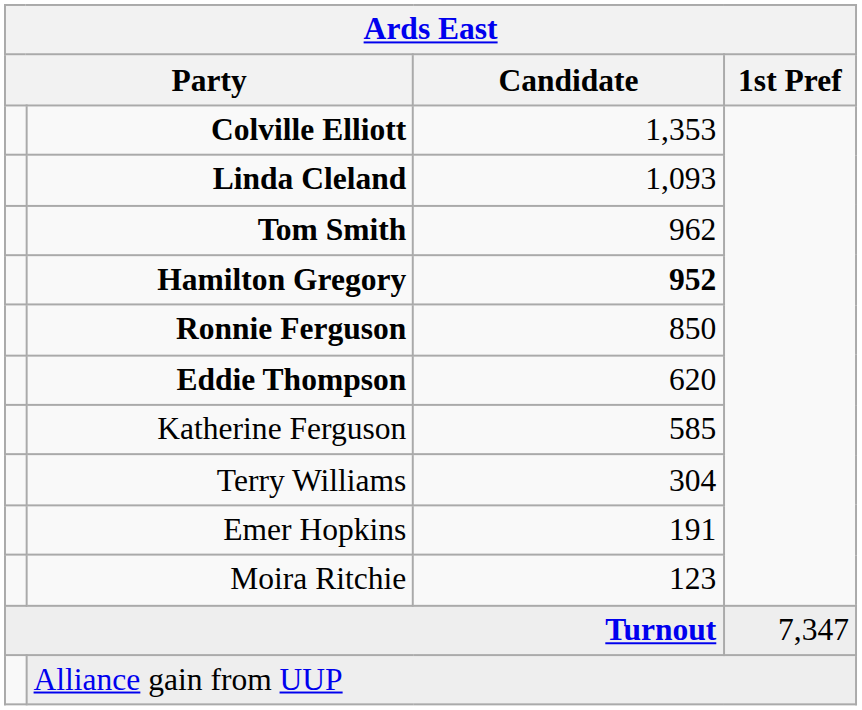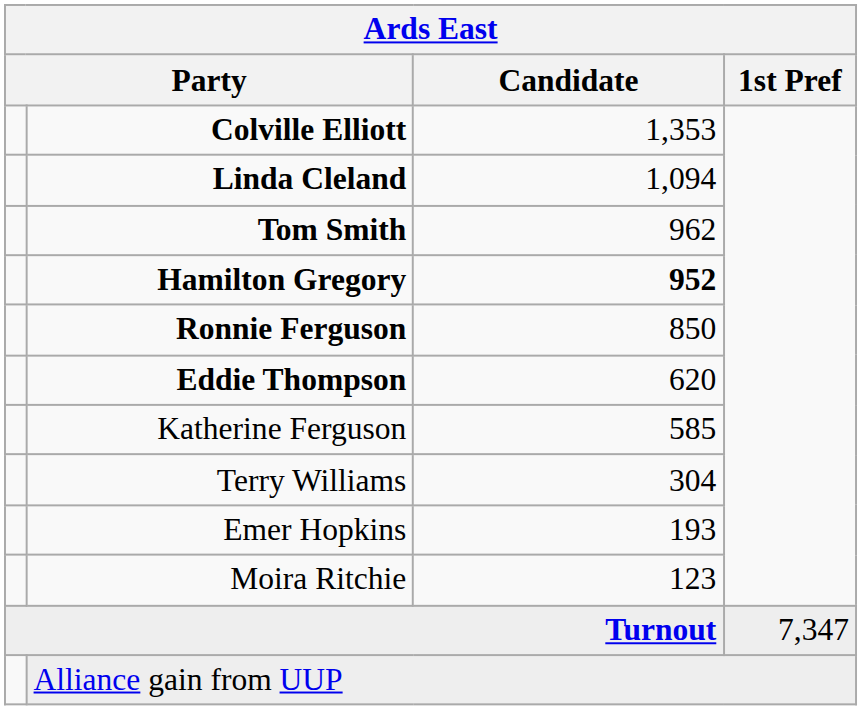Linda Cleland | Candidate: 1,093 -> 1,094
Emer Hopkins | Candidate: 191 -> 193
